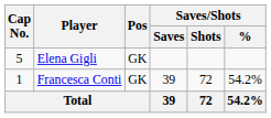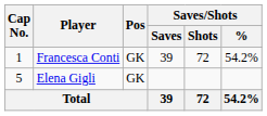rows swapped: Francesca Conti <-> Elena Gigli
